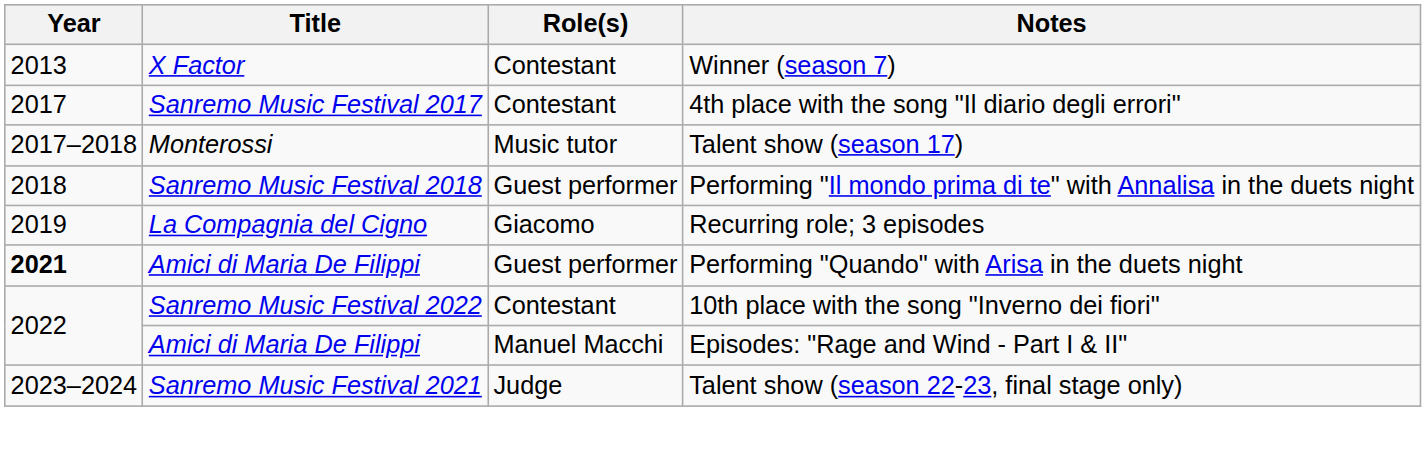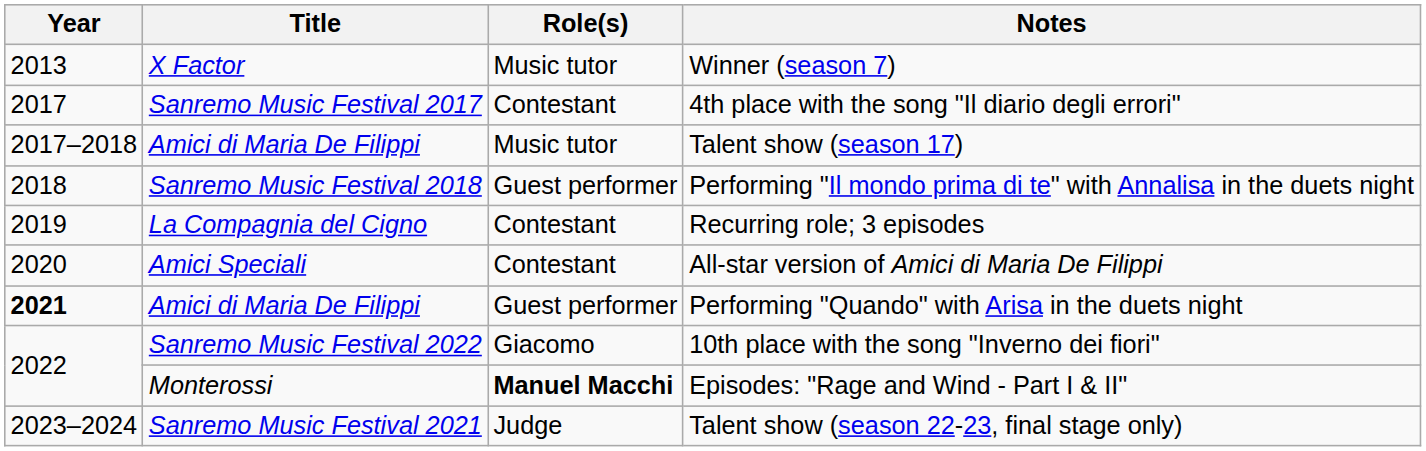Winner (season 7) | Role(s): Contestant -> Music tutor
Talent show (season 17) | Title: Monterossi -> Amici di Maria De Filippi
Recurring role; 3 episodes | Role(s): Giacomo -> Contestant
+ row: 2020 | Amici Speciali | Contestant | All-star version of Amici di Maria De Filippi
10th place with the song "Inverno dei fiori" | Role(s): Contestant -> Giacomo
Episodes: "Rage and Wind - Part I & II" | Title: Amici di Maria De Filippi -> Monterossi
Episodes: "Rage and Wind - Part I & II" | Role(s): normal -> bold
